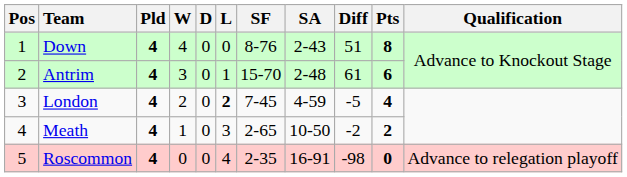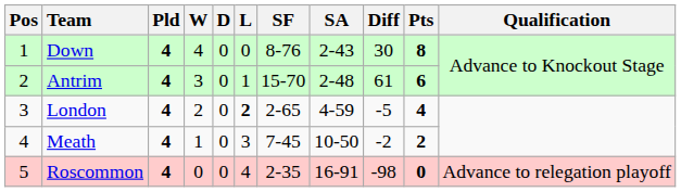Down | Diff: 51 -> 30
London | SF: 7-45 -> 2-65
Meath | SF: 2-65 -> 7-45
